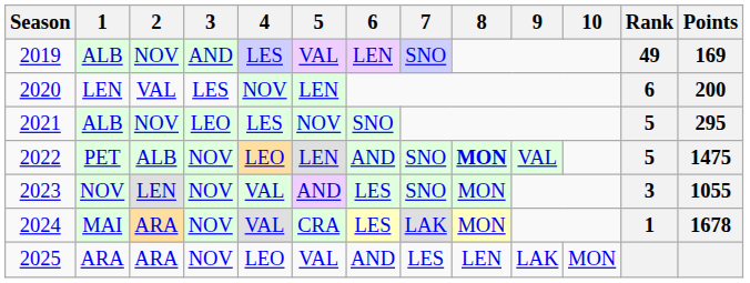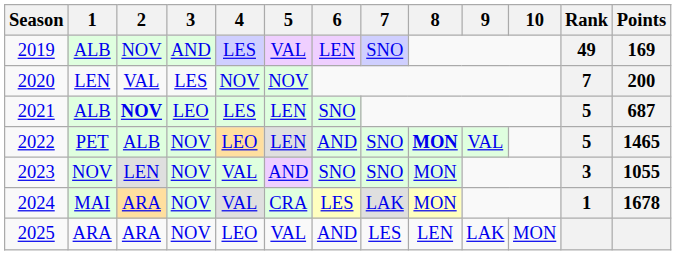2020 | 5: LEN -> NOV
2020 | Rank: 6 -> 7
2021 | 2: normal -> bold
2021 | 5: NOV -> LEN
2021 | Points: 295 -> 687
2022 | Points: 1475 -> 1465
2023 | 6: LES -> SNO
